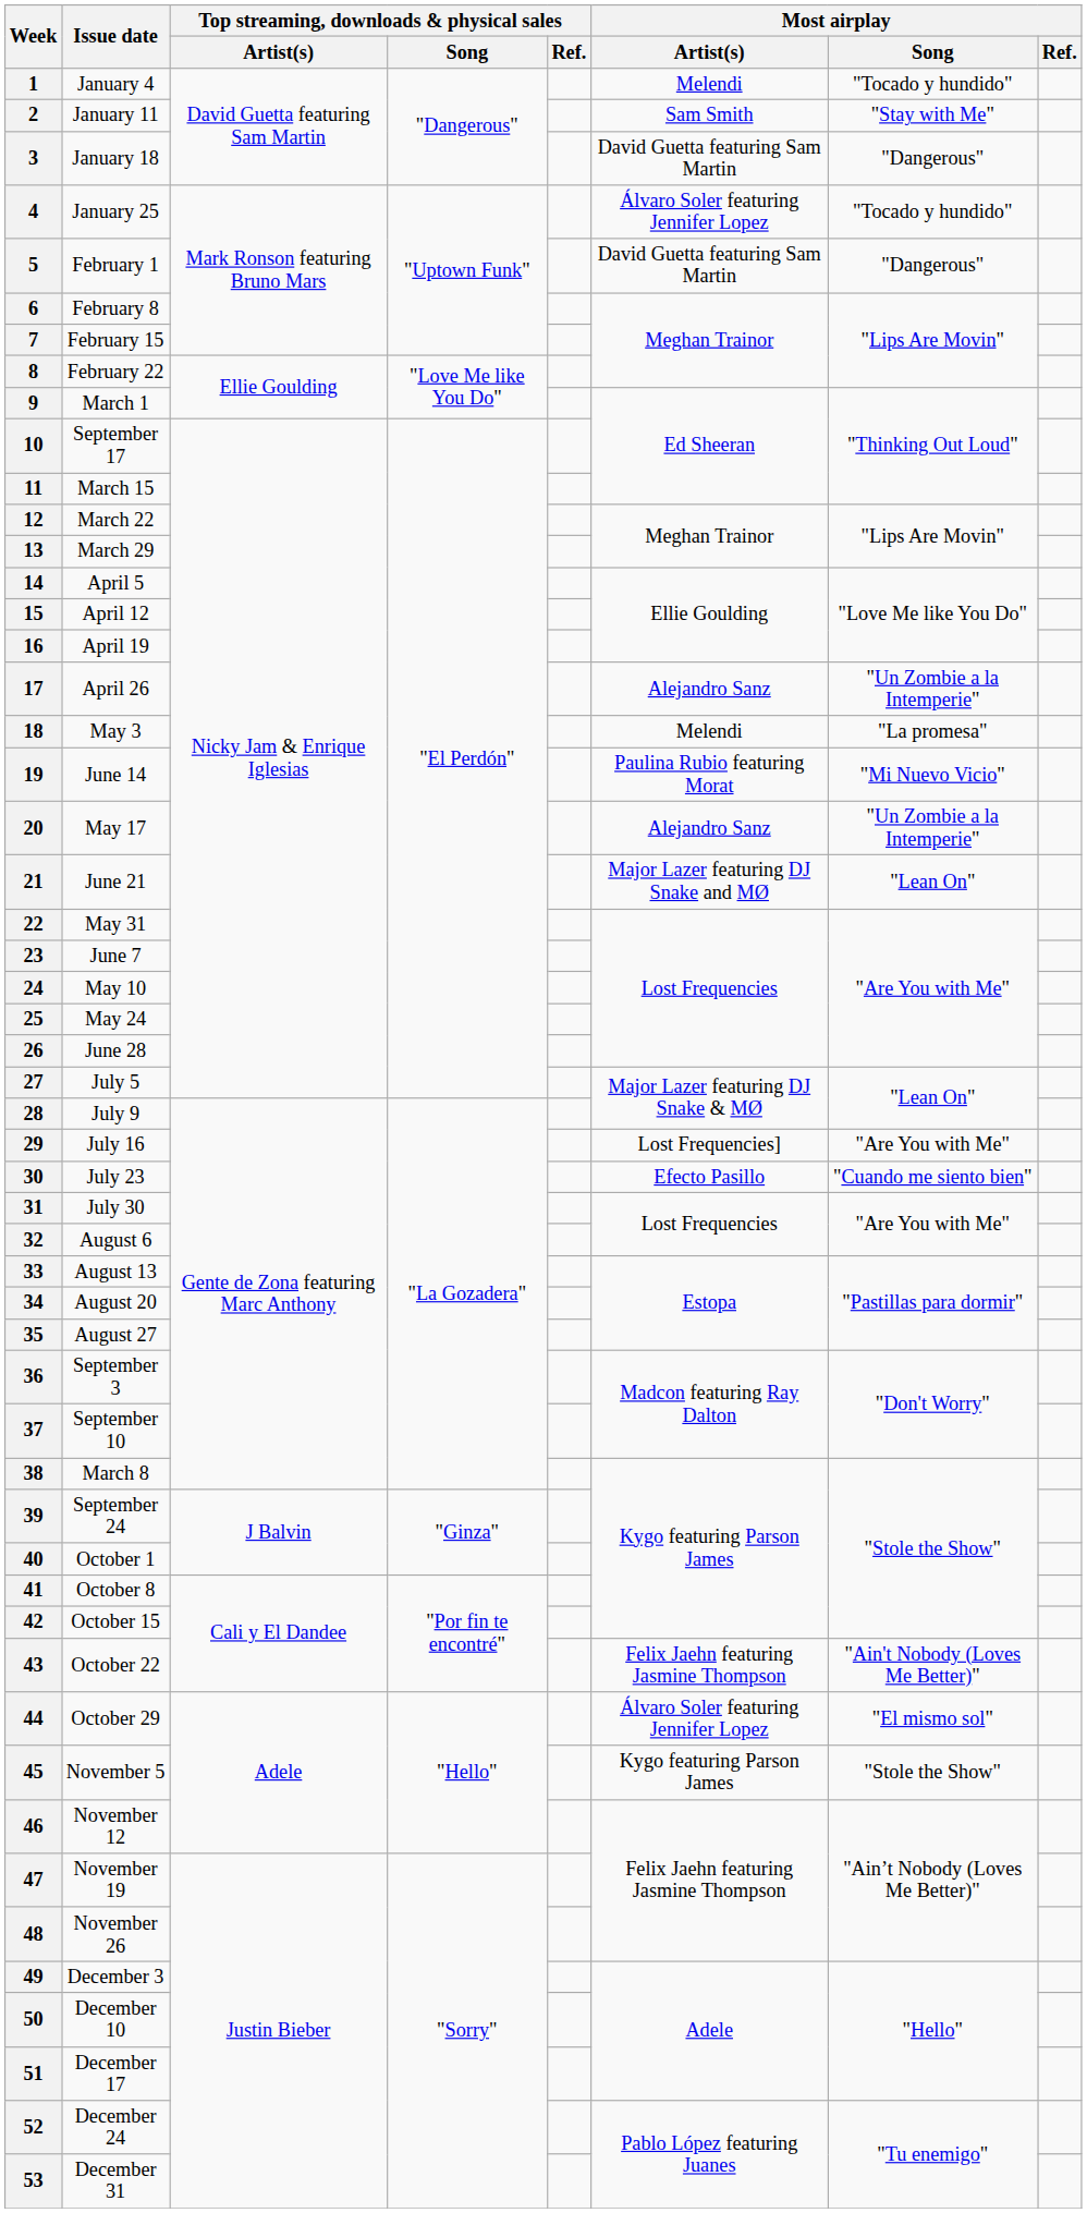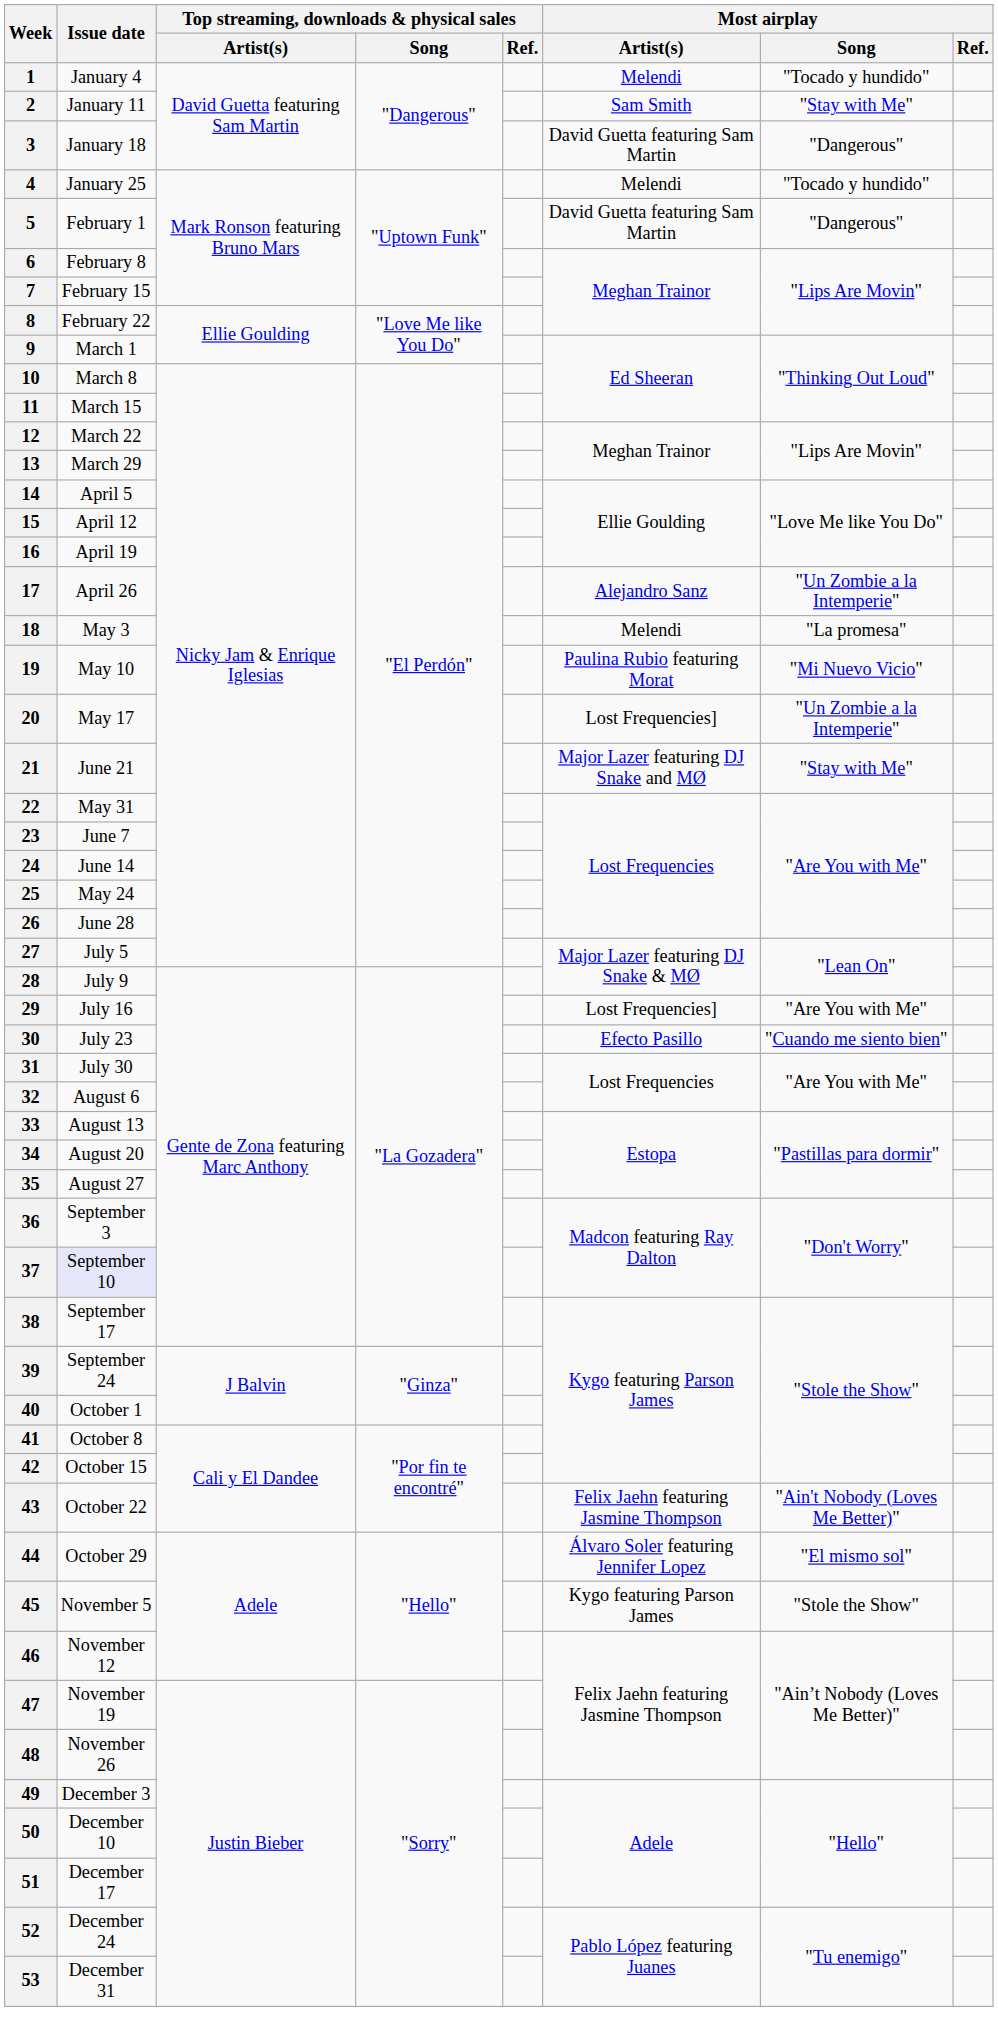4 | Most airplay / Artist(s): Álvaro Soler featuring Jennifer Lopez -> Melendi
10 | Issue date: September 17 -> March 8
19 | Issue date: June 14 -> May 10
20 | Most airplay / Artist(s): Alejandro Sanz -> Lost Frequencies]
21 | Most airplay / Song: "Lean On" -> "Stay with Me"
24 | Issue date: May 10 -> June 14
37 | Issue date: no background -> lavender background
38 | Issue date: March 8 -> September 17
